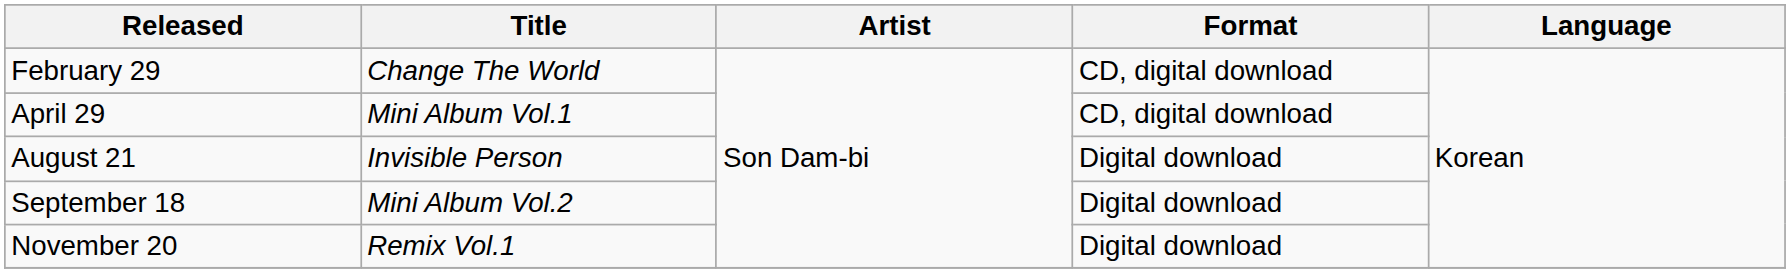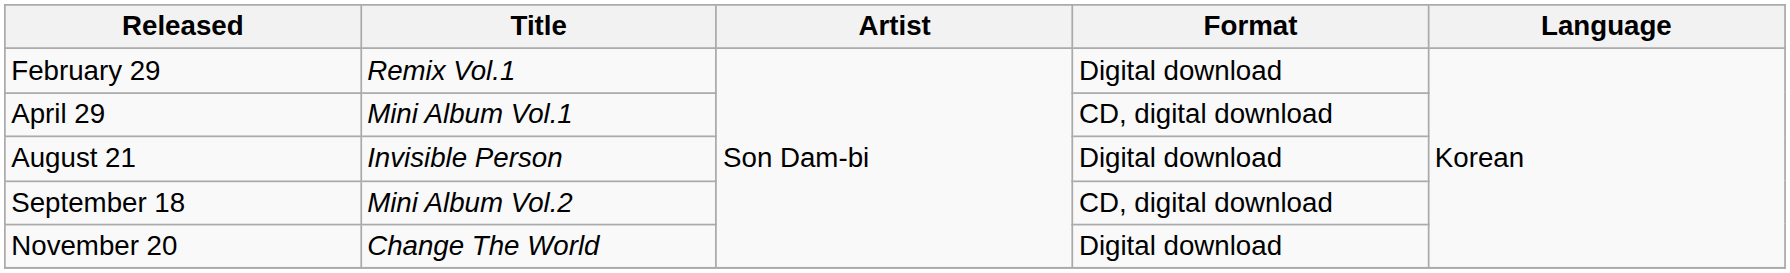February 29 | Title: Change The World -> Remix Vol.1
February 29 | Format: CD, digital download -> Digital download
September 18 | Format: Digital download -> CD, digital download
November 20 | Title: Remix Vol.1 -> Change The World
